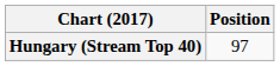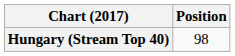Hungary (Stream Top 40) | Position: 97 -> 98
